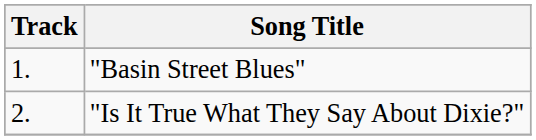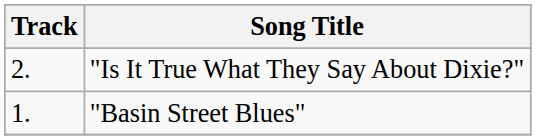rows swapped: "Basin Street Blues" <-> "Is It True What They Say About Dixie?"
